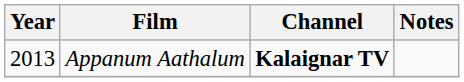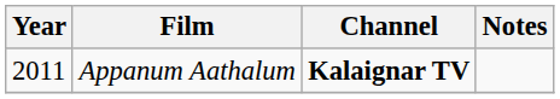Appanum Aathalum | Year: 2013 -> 2011
